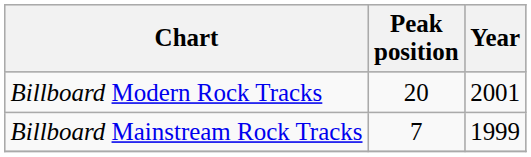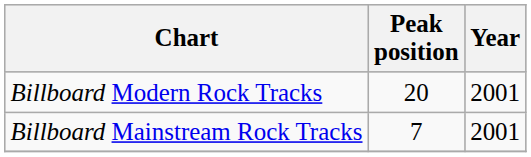Billboard Mainstream Rock Tracks | Year: 1999 -> 2001
